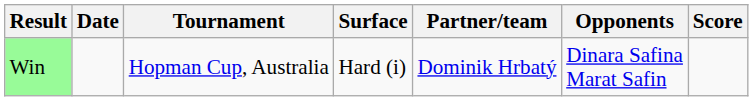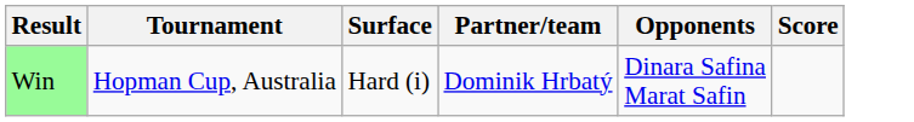- column: Date
